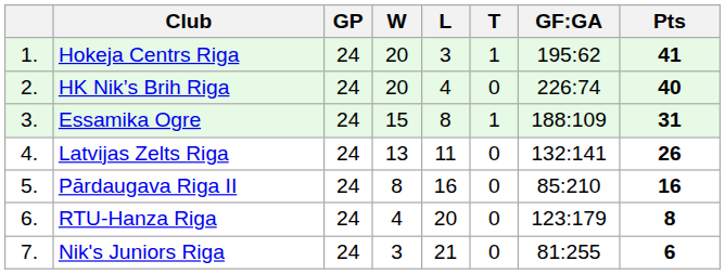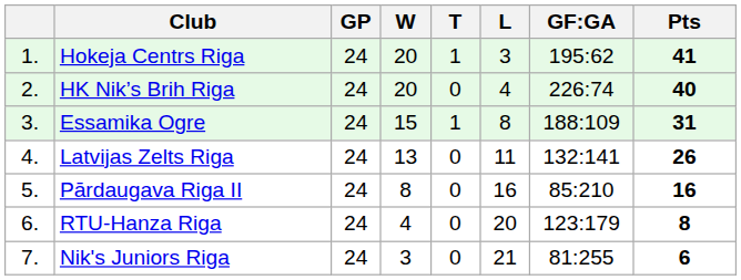columns swapped: T <-> L
